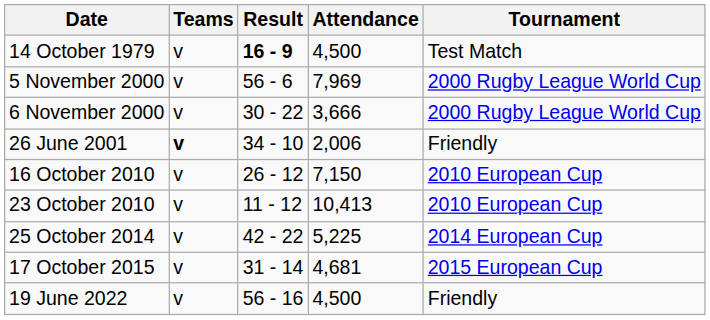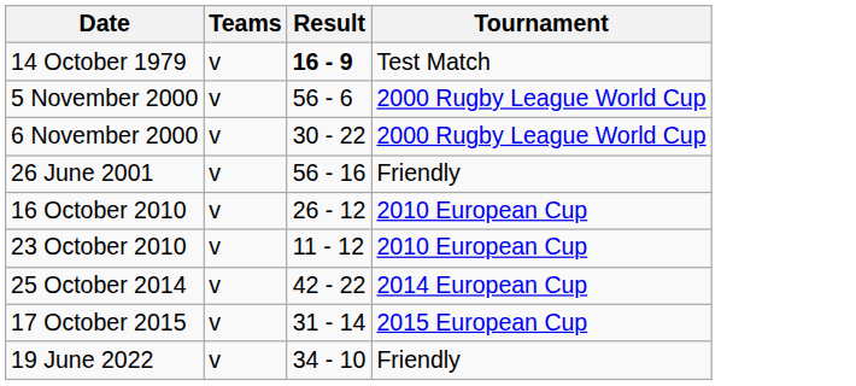- column: Attendance | 4,500 | 7,969 | 3,666 | 2,006 | 7,150 | 10,413 | 5,225 | 4,681 | 4,500
26 June 2001 | Teams: bold -> normal
26 June 2001 | Result: 34 - 10 -> 56 - 16
19 June 2022 | Result: 56 - 16 -> 34 - 10
